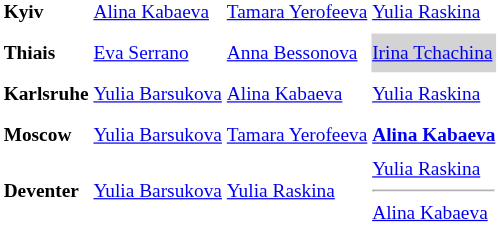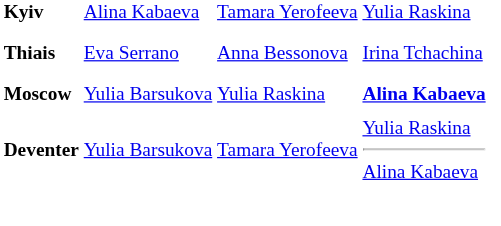Thiais | column 4: lightgrey background -> no background
- row: Karlsruhe | Yulia Barsukova | Alina Kabaeva | Yulia Raskina
Moscow | column 3: Tamara Yerofeeva -> Yulia Raskina
Deventer | column 3: Yulia Raskina -> Tamara Yerofeeva
